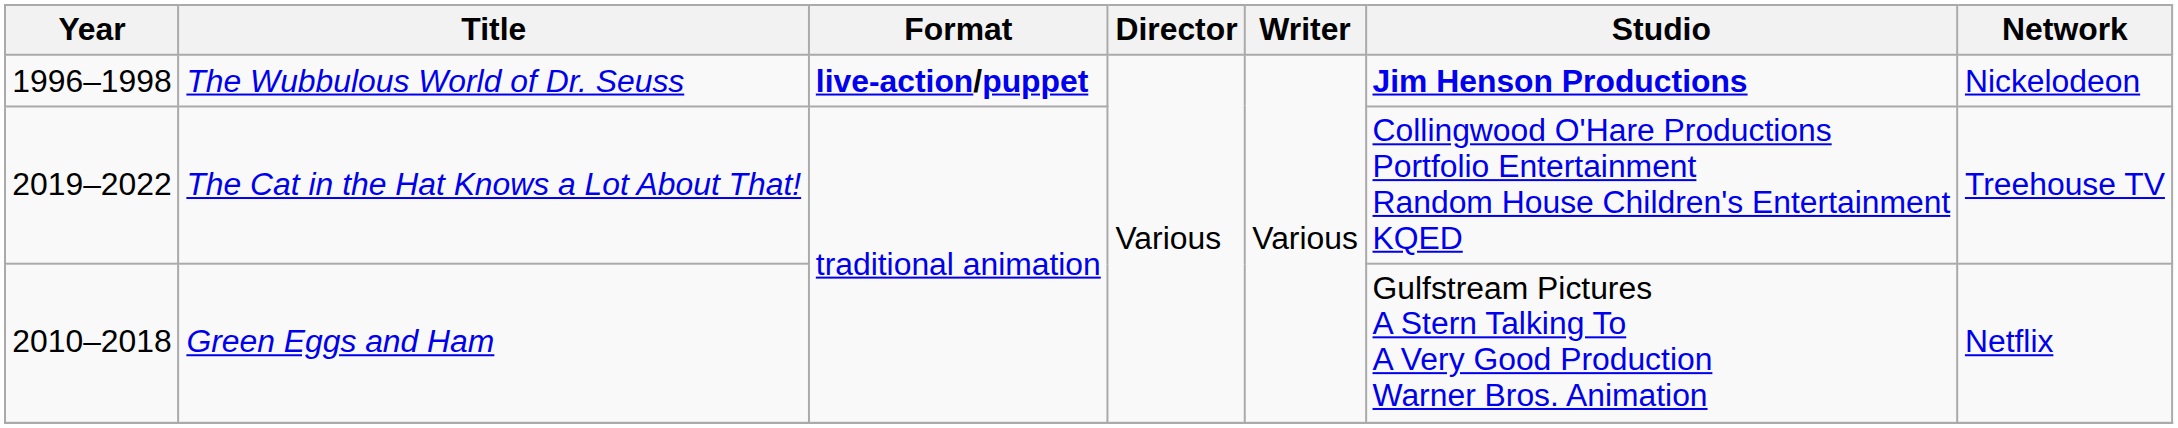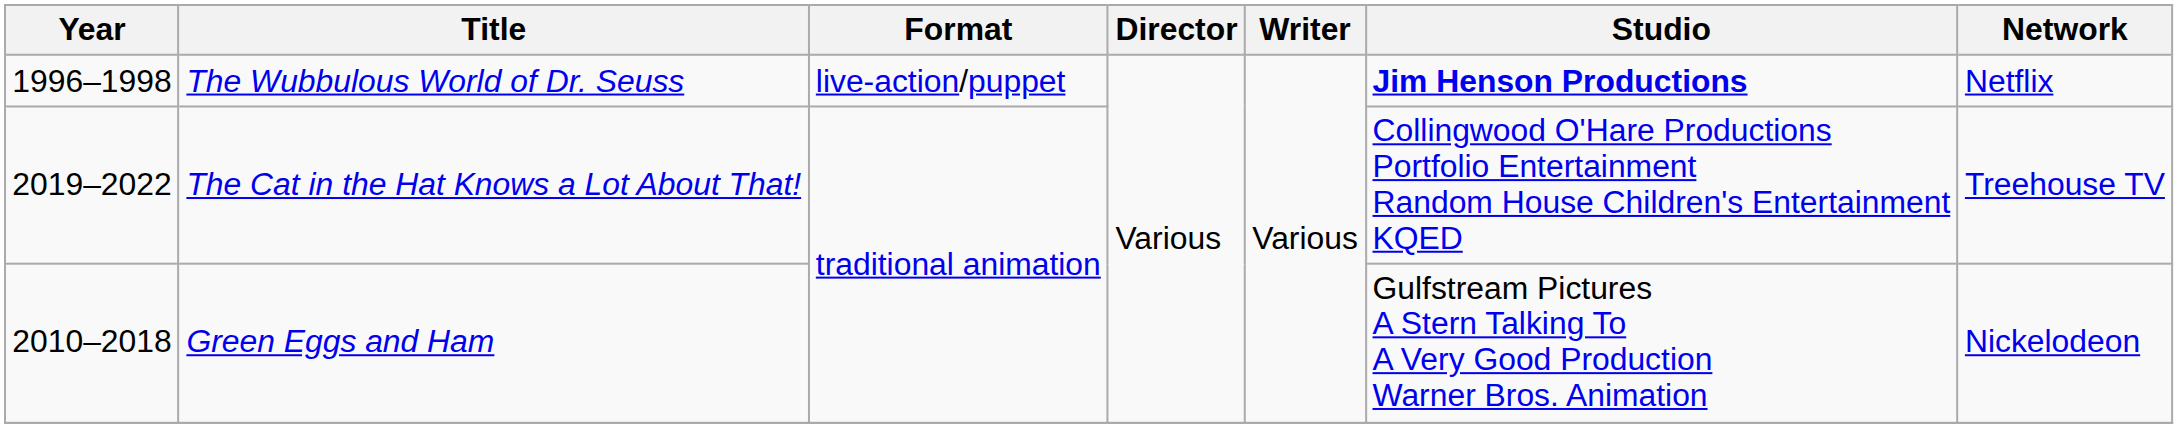The Wubbulous World of Dr. Seuss | Format: bold -> normal
The Wubbulous World of Dr. Seuss | Network: Nickelodeon -> Netflix
Green Eggs and Ham | Network: Netflix -> Nickelodeon
